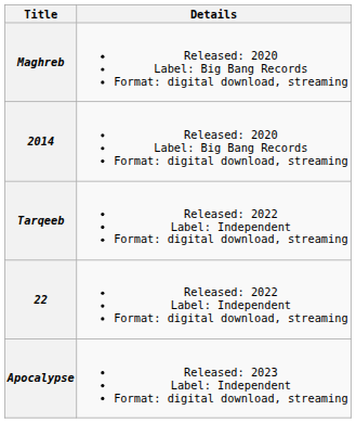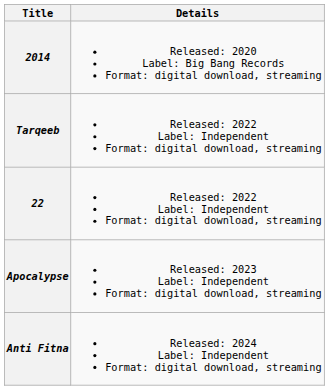- row: Maghreb | Released: 2020 Label: Big Bang Records Format: digital download, streaming
+ row: Anti Fitna | Released: 2024 Label: Independent Format: digital download, streaming
